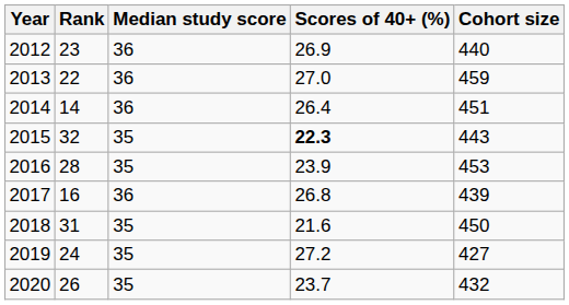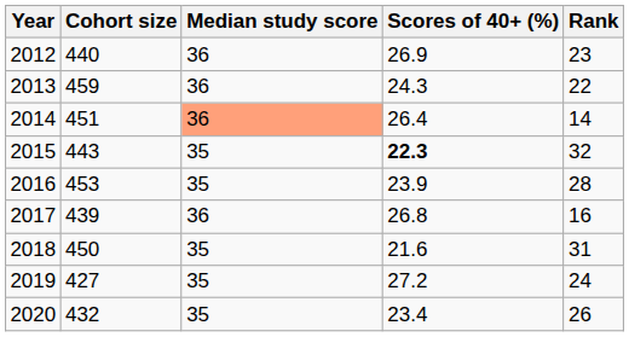columns swapped: Rank <-> Cohort size
2013 | Scores of 40+ (%): 27.0 -> 24.3
2014 | Median study score: no background -> lightsalmon background
2020 | Scores of 40+ (%): 23.7 -> 23.4
